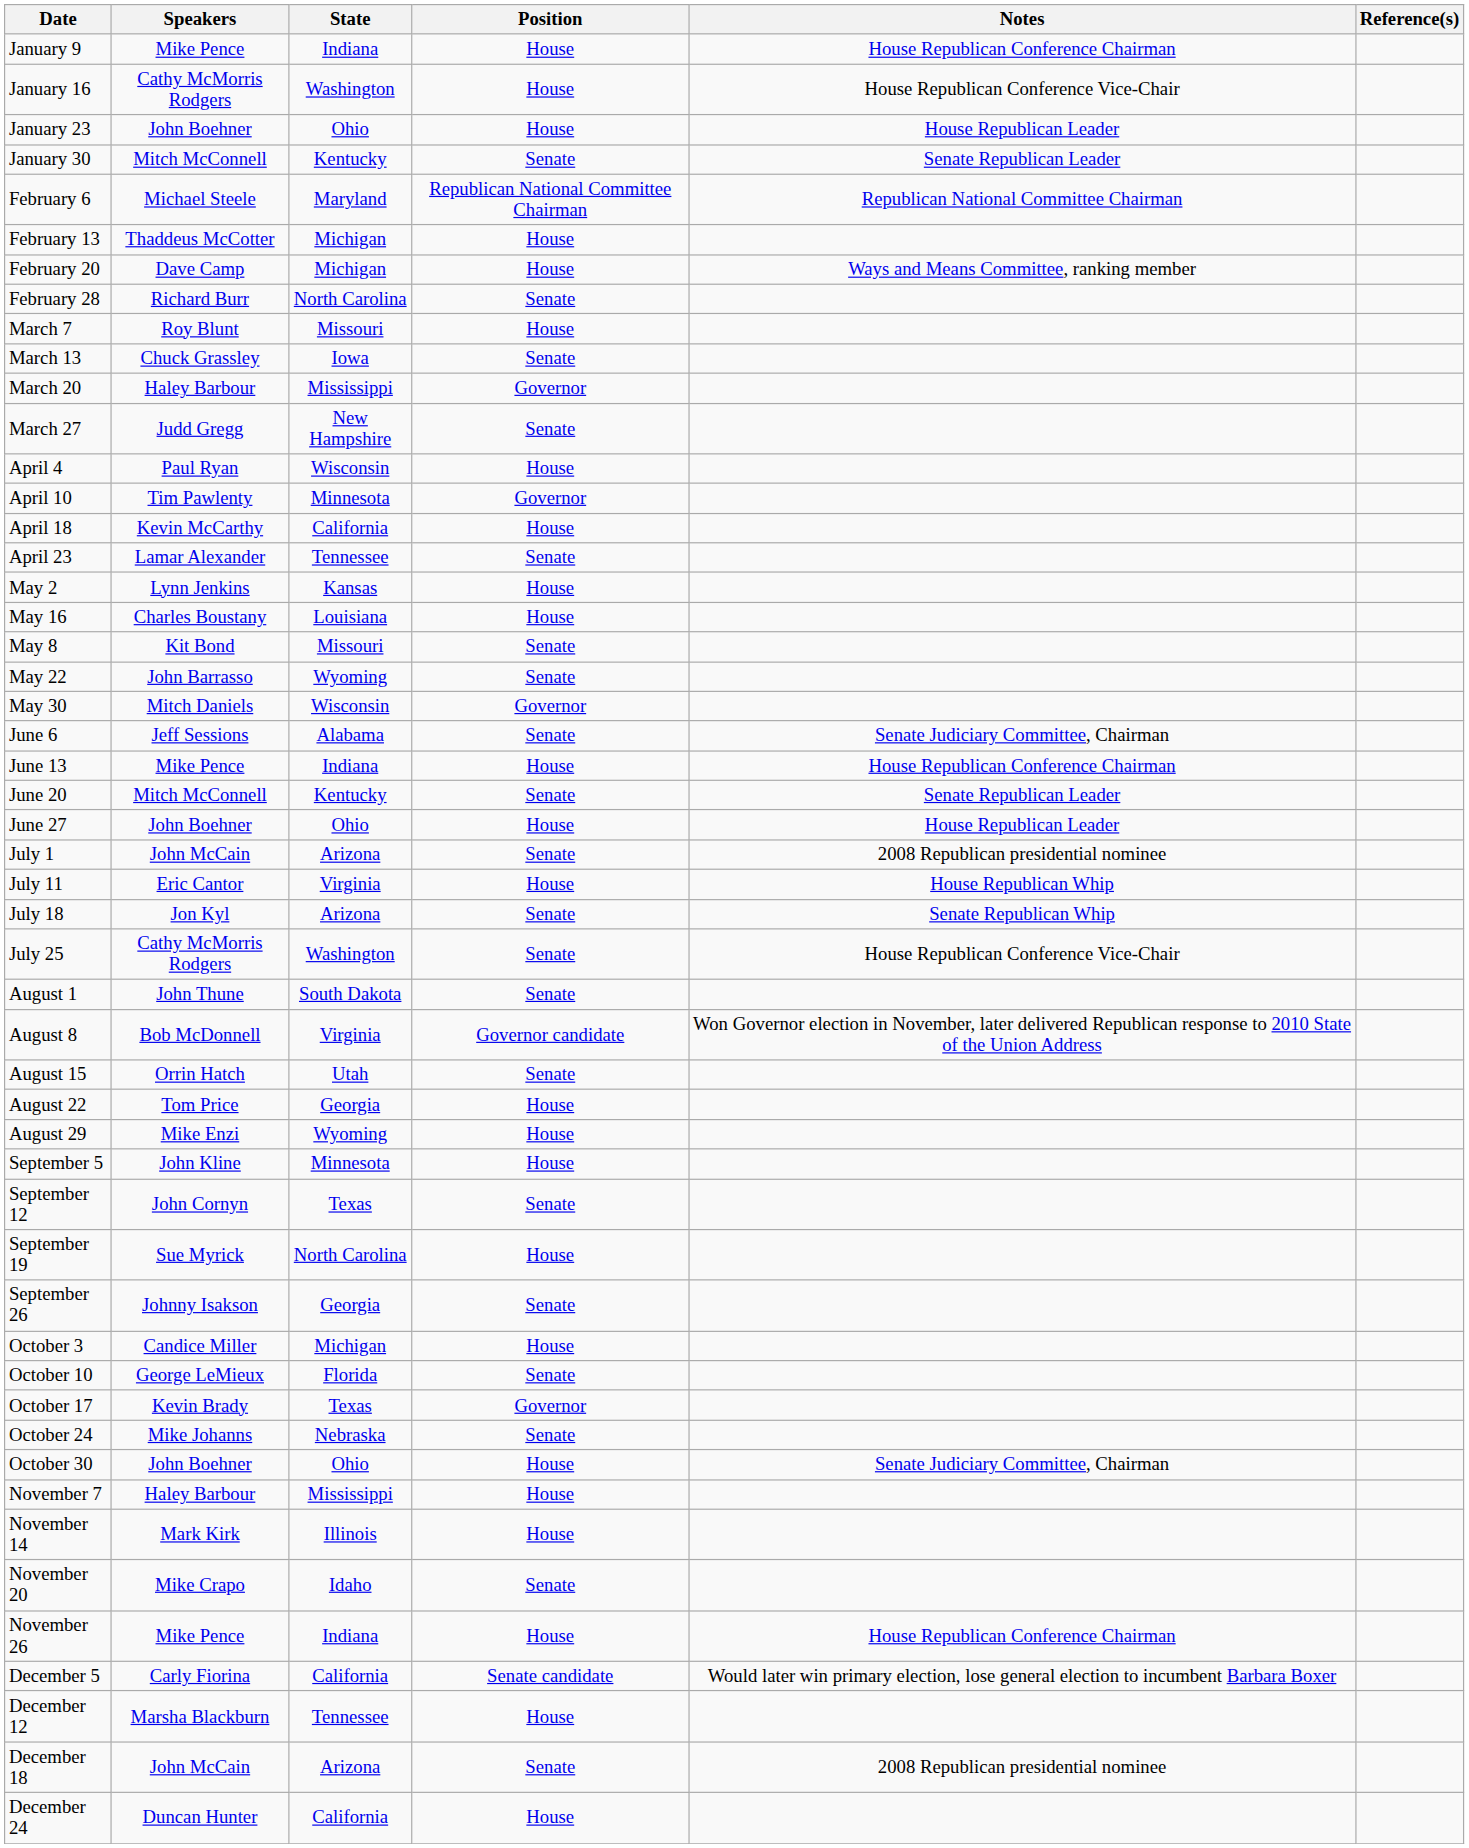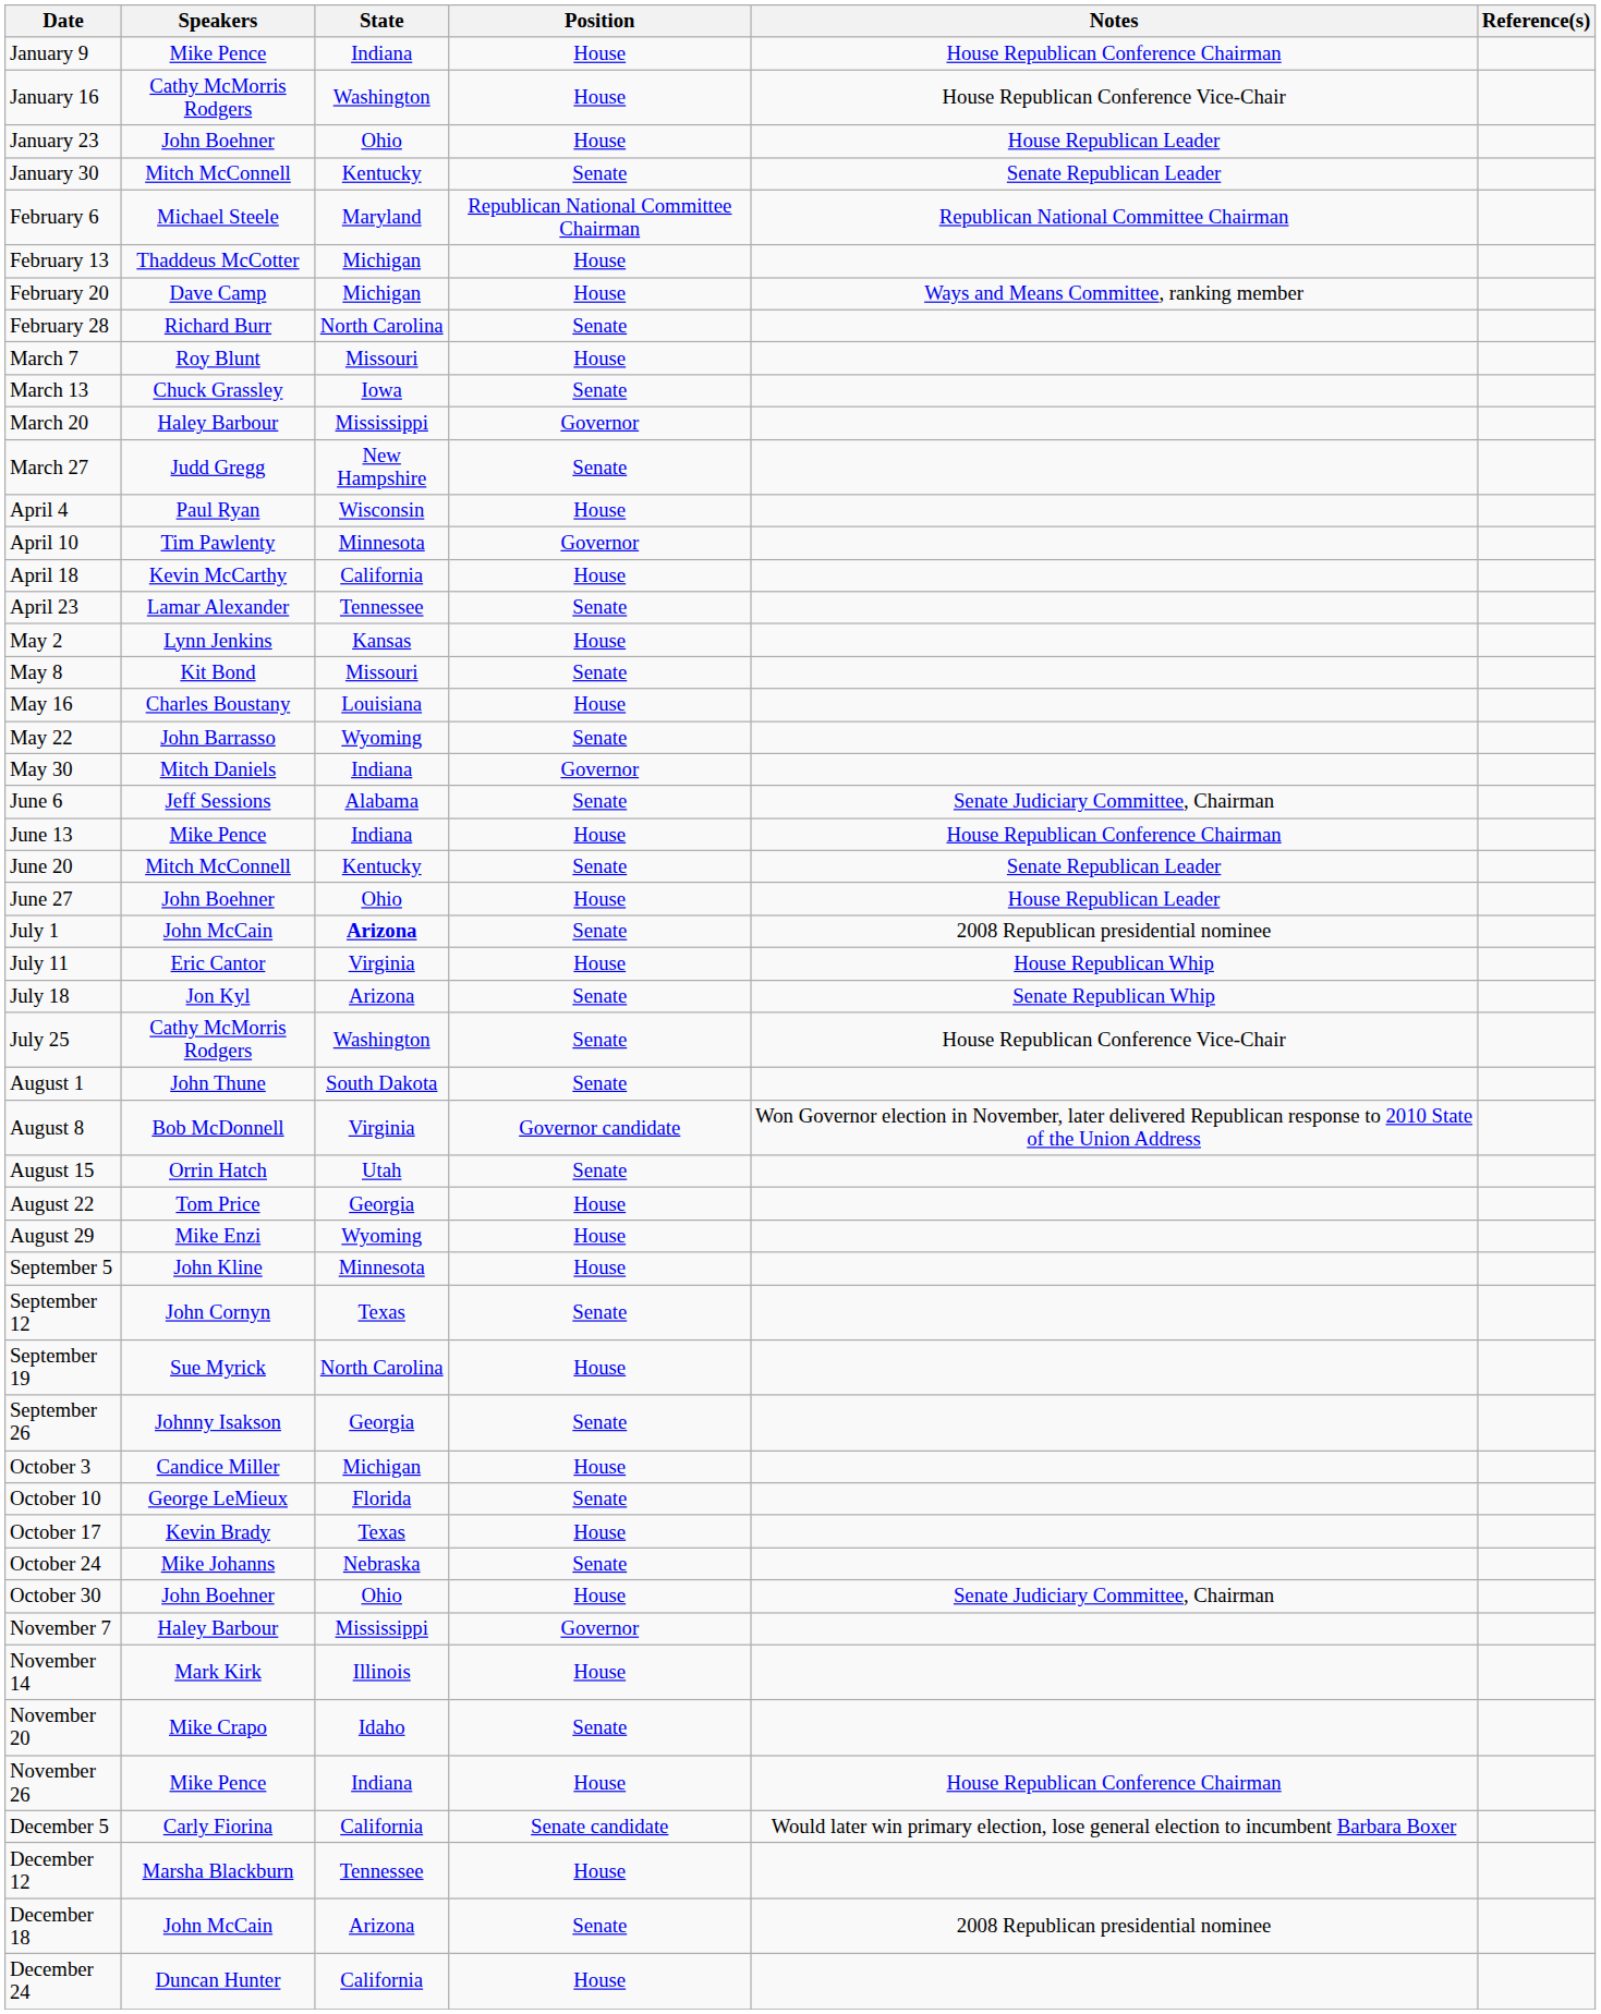rows swapped: May 8 <-> May 16
May 30 | State: Wisconsin -> Indiana
July 1 | State: normal -> bold
October 17 | Position: Governor -> House
November 7 | Position: House -> Governor
